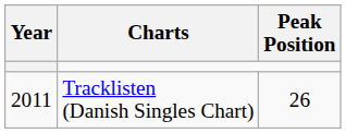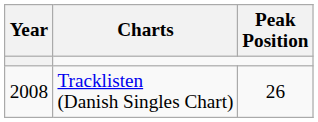Tracklisten (Danish Singles Chart) | Year: 2011 -> 2008
